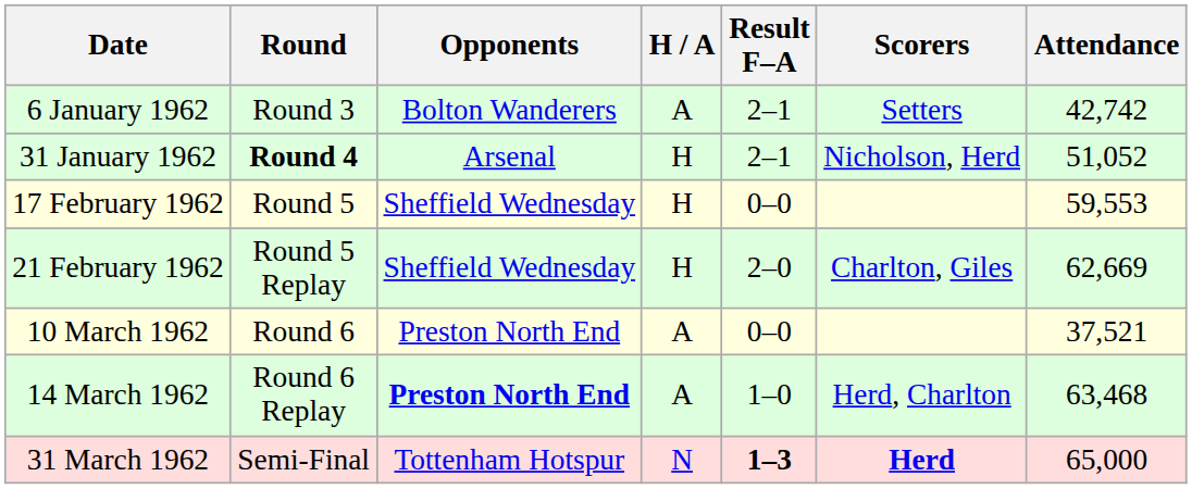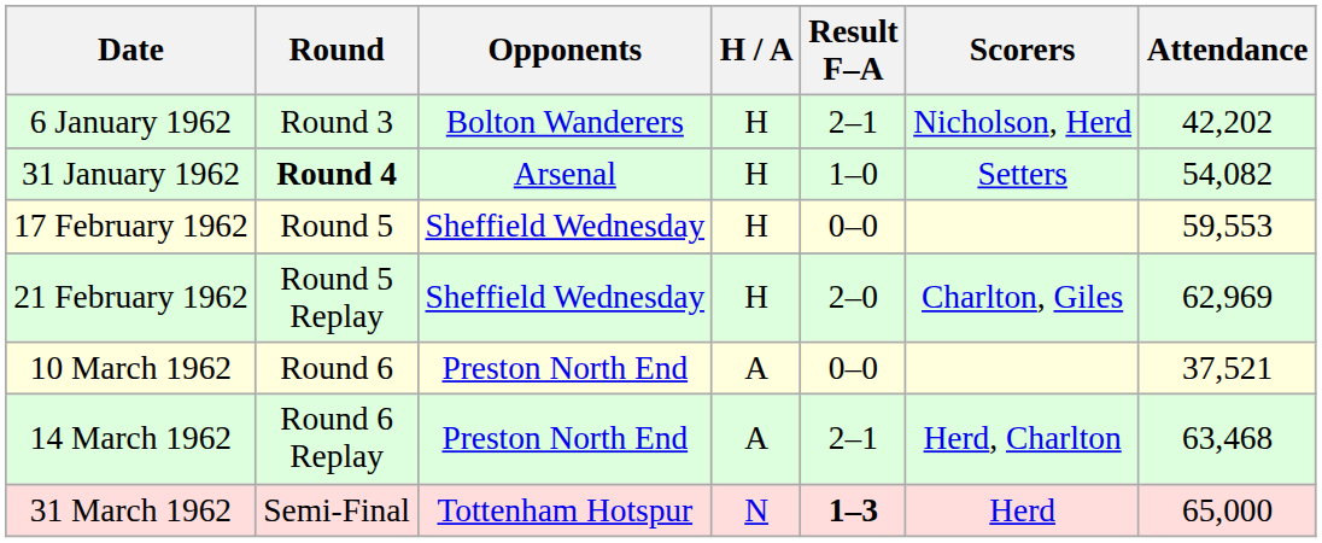6 January 1962 | H / A: A -> H
6 January 1962 | Scorers: Setters -> Nicholson, Herd
6 January 1962 | Attendance: 42,742 -> 42,202
31 January 1962 | Result F–A: 2–1 -> 1–0
31 January 1962 | Scorers: Nicholson, Herd -> Setters
31 January 1962 | Attendance: 51,052 -> 54,082
21 February 1962 | Attendance: 62,669 -> 62,969
14 March 1962 | Opponents: bold -> normal
14 March 1962 | Result F–A: 1–0 -> 2–1
31 March 1962 | Scorers: bold -> normal
